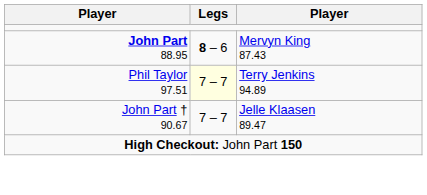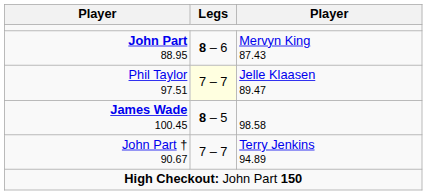Phil Taylor 97.51 | column 3: Terry Jenkins 94.89 -> Jelle Klaasen 89.47
+ row: James Wade 100.45 | 8 – 5 | 98.58
John Part † 90.67 | column 3: Jelle Klaasen 89.47 -> Terry Jenkins 94.89
